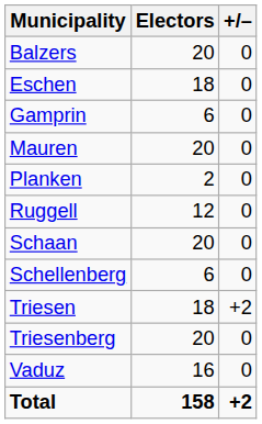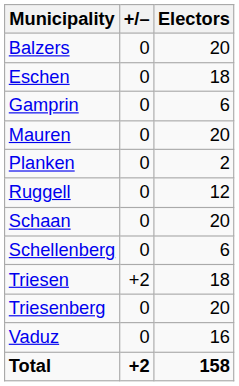columns swapped: Electors <-> +/–
